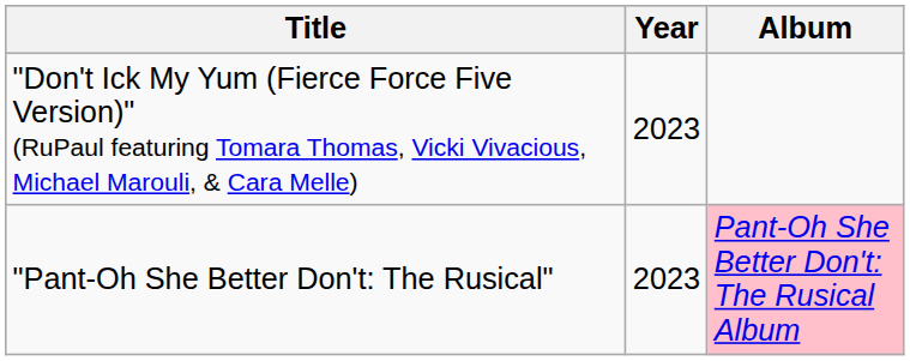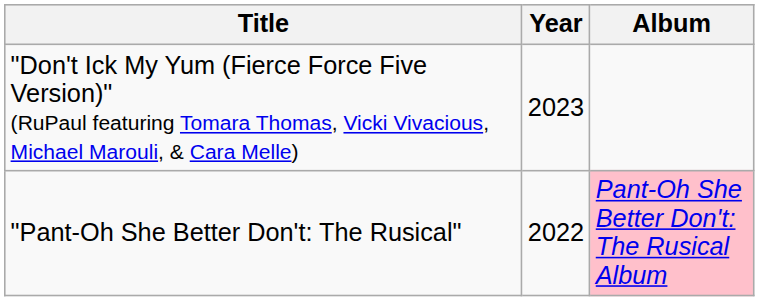"Pant-Oh She Better Don't: The Rusical" | Year: 2023 -> 2022
